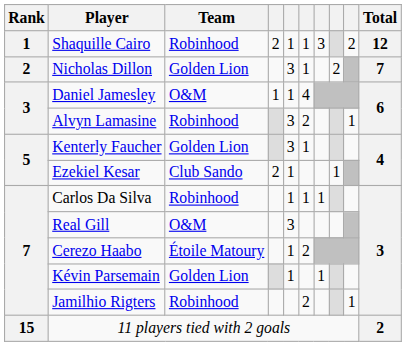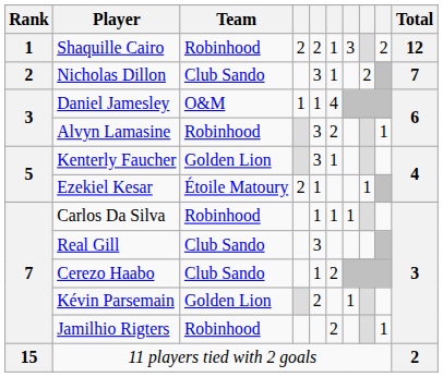Shaquille Cairo | column 5: 1 -> 2
Nicholas Dillon | Team: Golden Lion -> Club Sando
Ezekiel Kesar | Team: Club Sando -> Étoile Matoury
Real Gill | Team: O&M -> Club Sando
Cerezo Haabo | Team: Étoile Matoury -> Club Sando
Kévin Parsemain | column 5: 1 -> 2
